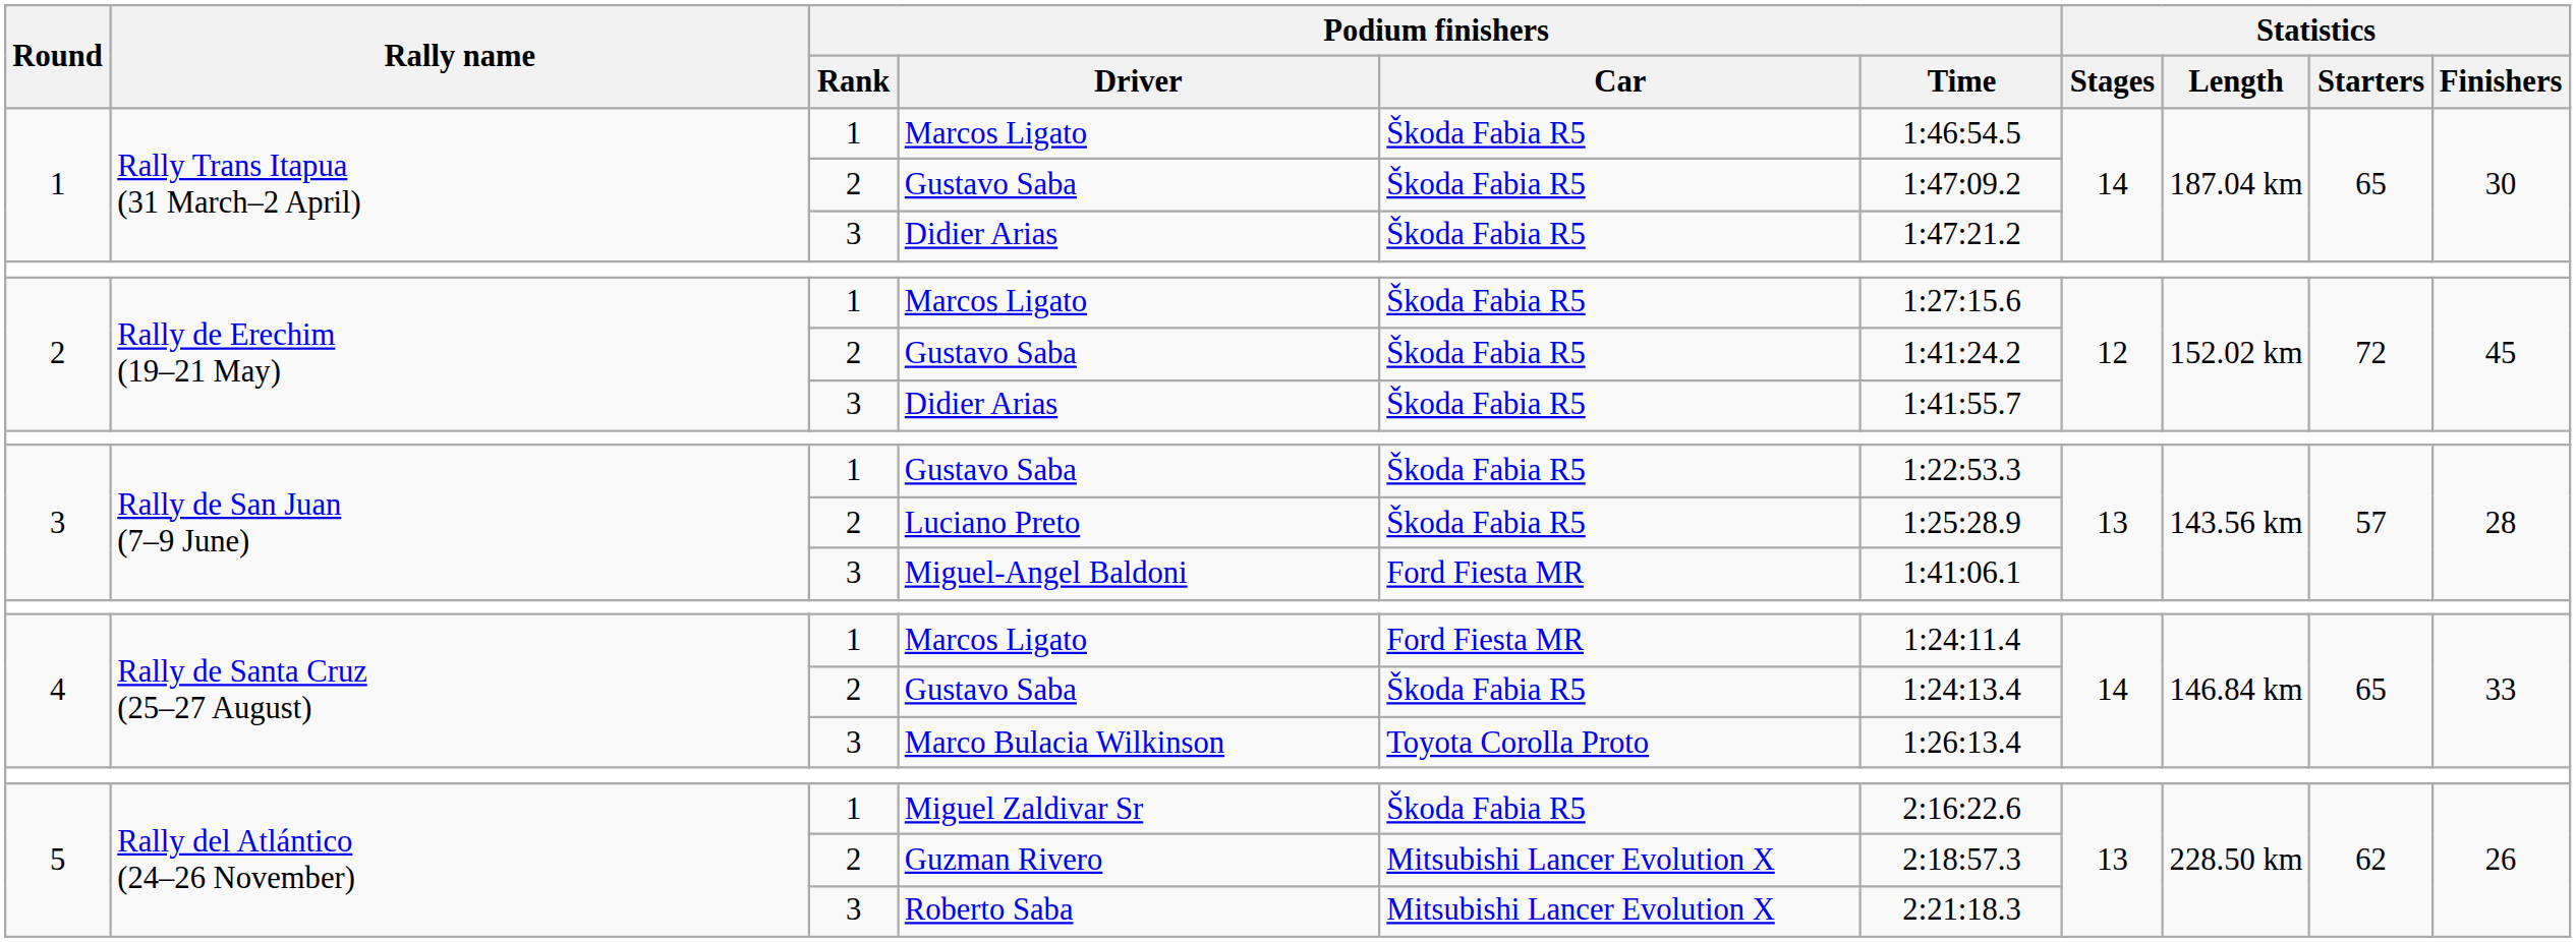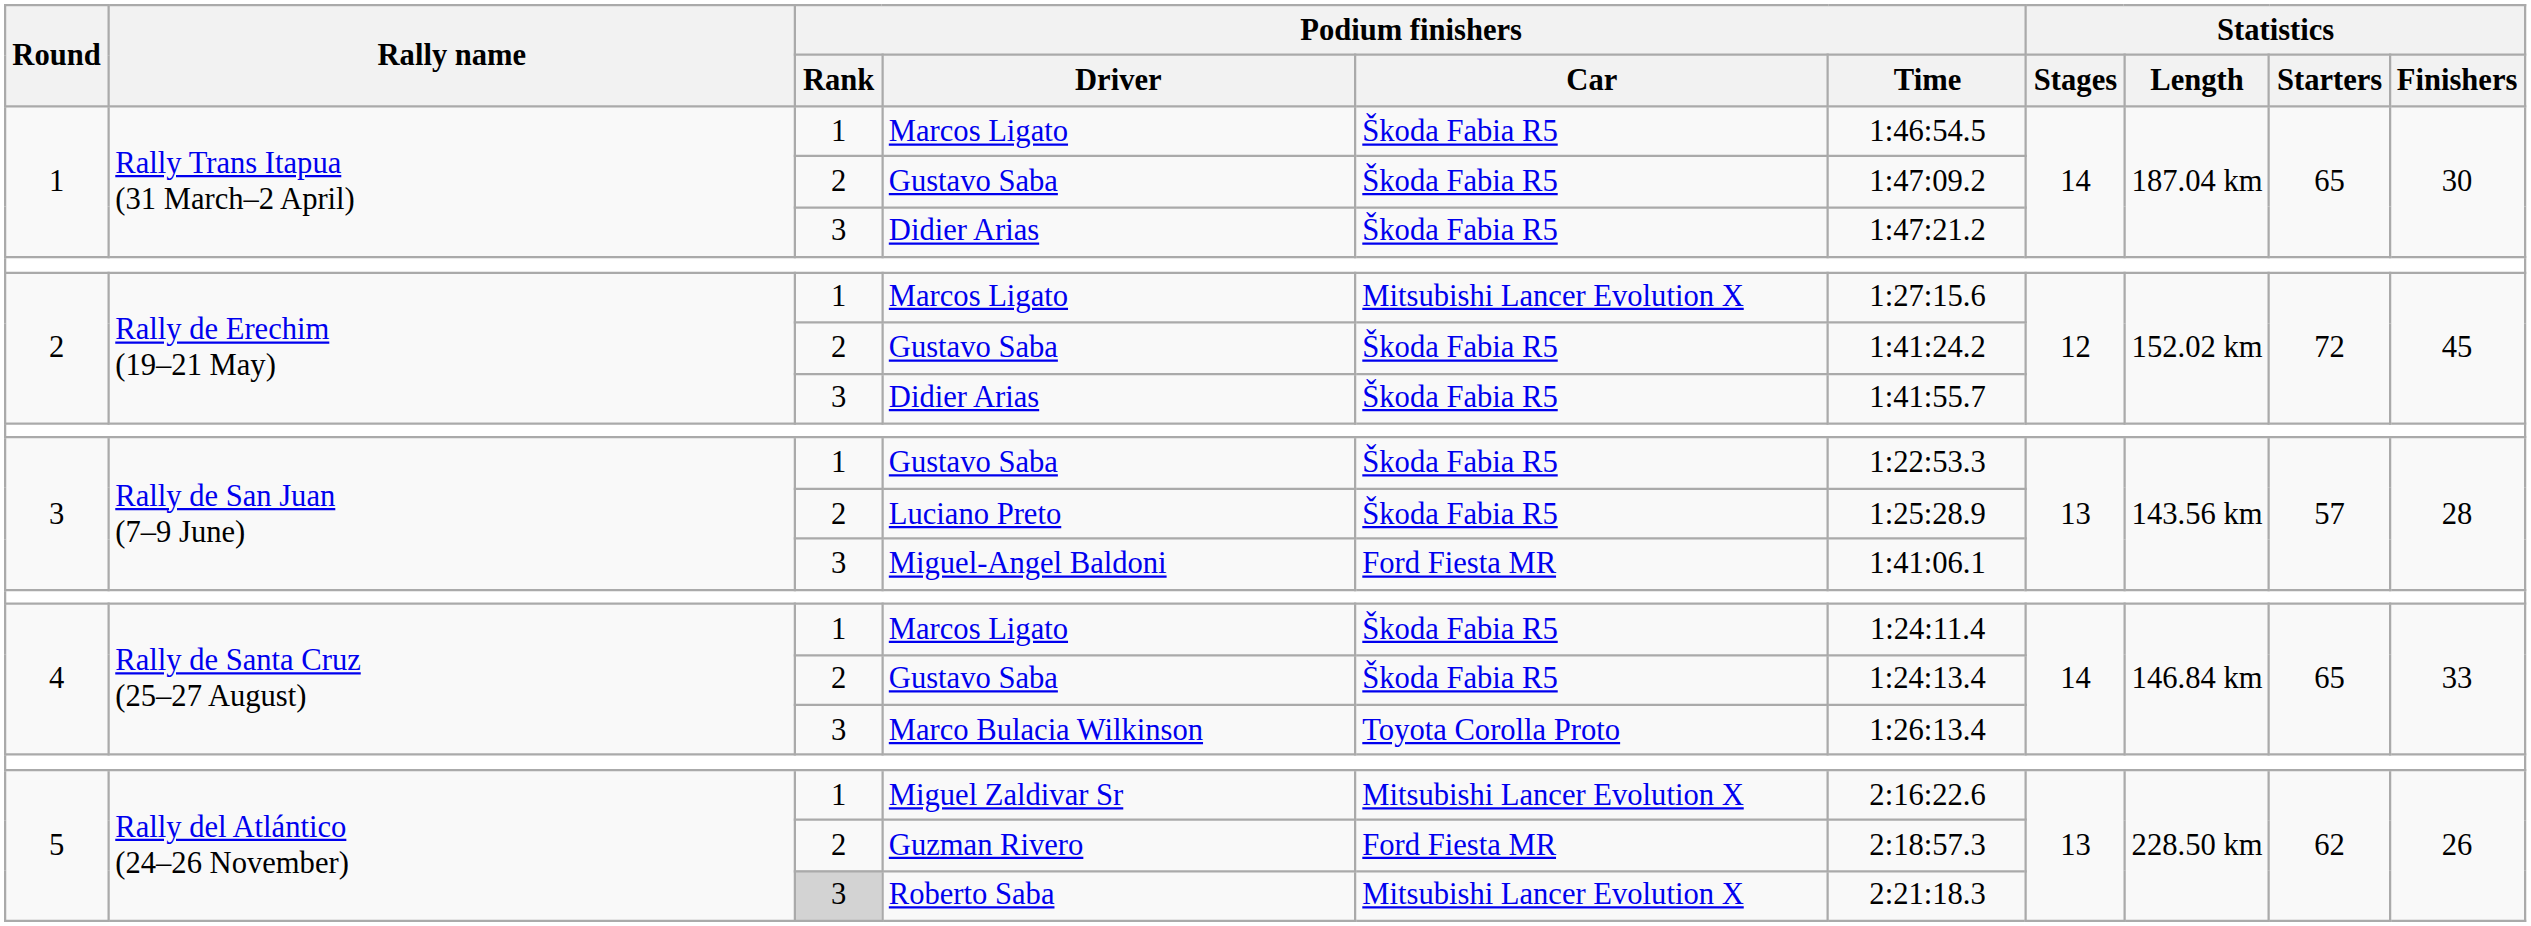2 / Marcos Ligato | Podium finishers / Car: Škoda Fabia R5 -> Mitsubishi Lancer Evolution X
4 / Marcos Ligato | Podium finishers / Car: Ford Fiesta MR -> Škoda Fabia R5
Miguel Zaldivar Sr | Podium finishers / Car: Škoda Fabia R5 -> Mitsubishi Lancer Evolution X
Guzman Rivero | Podium finishers / Car: Mitsubishi Lancer Evolution X -> Ford Fiesta MR
Roberto Saba | Podium finishers / Rank: no background -> lightgrey background
